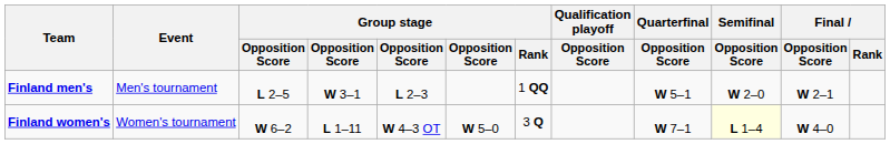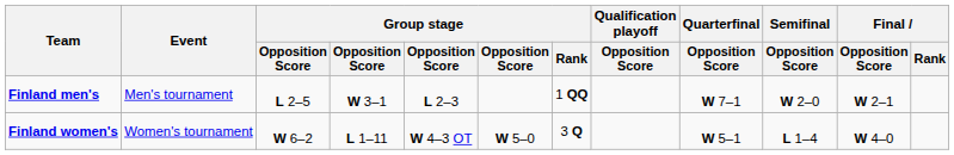Finland men's | Quarterfinal / Opposition Score: W 5–1 -> W 7–1
Finland women's | Quarterfinal / Opposition Score: W 7–1 -> W 5–1
Finland women's | Semifinal / Opposition Score: lightyellow background -> no background
